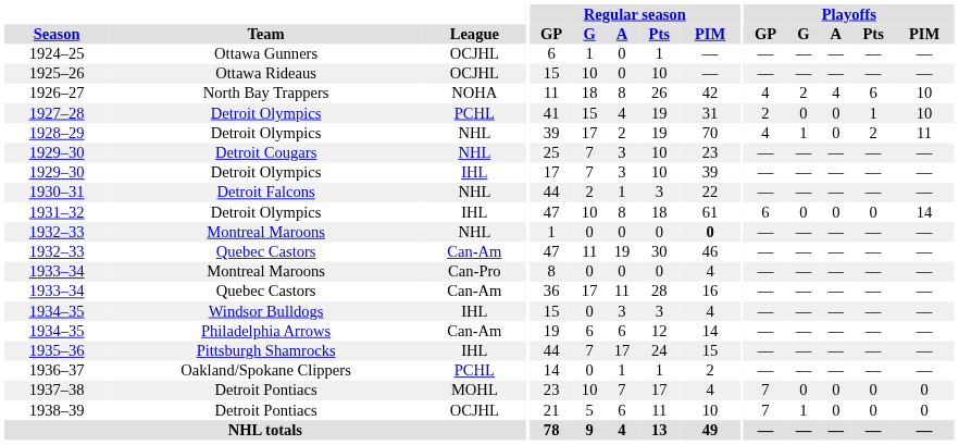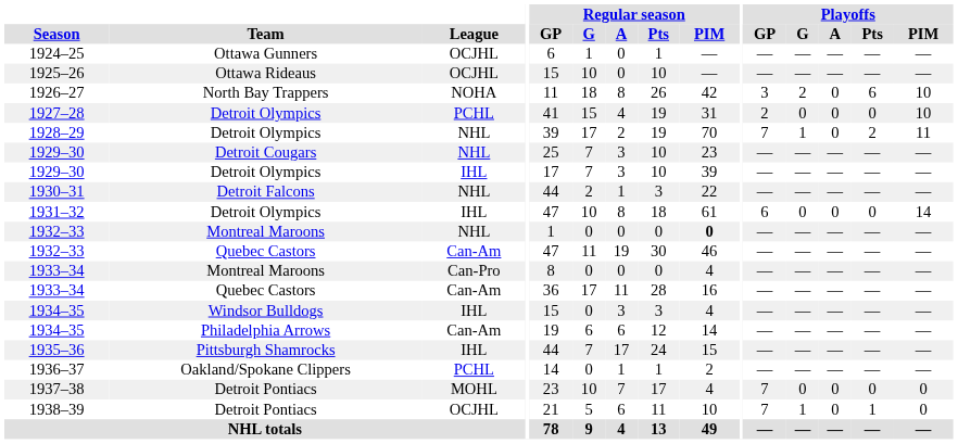1926–27 | Playoffs / GP: 4 -> 3
1926–27 | Playoffs / A: 4 -> 0
1927–28 | Playoffs / Pts: 1 -> 0
1928–29 | Playoffs / GP: 4 -> 7
1938–39 | Playoffs / Pts: 0 -> 1
